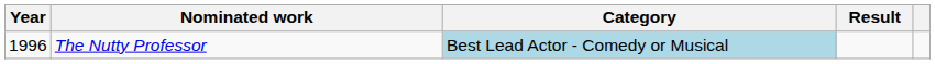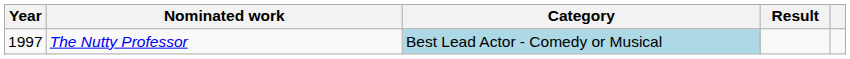The Nutty Professor | Year: 1996 -> 1997
